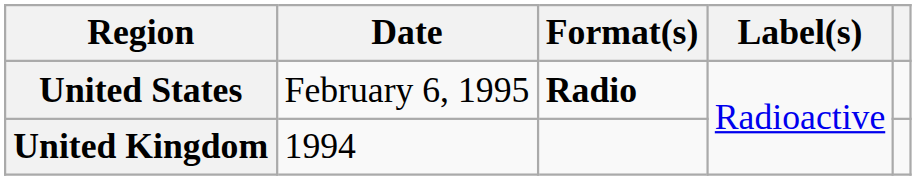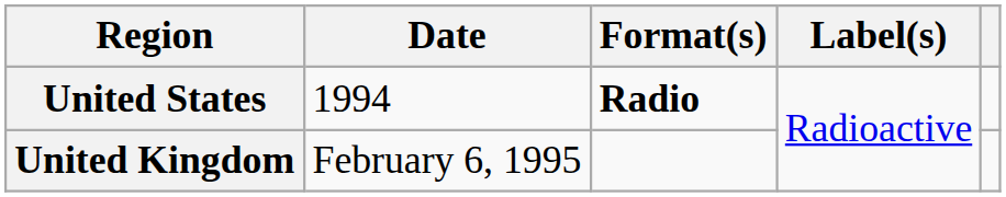United States | Date: February 6, 1995 -> 1994
United Kingdom | Date: 1994 -> February 6, 1995
